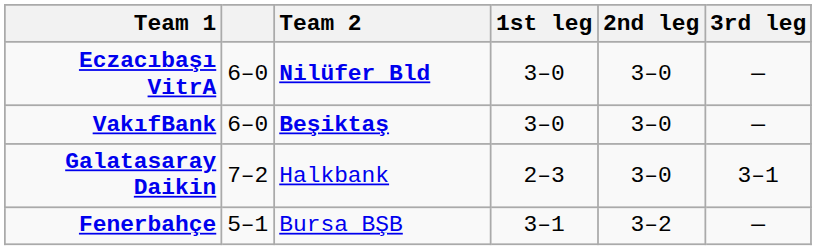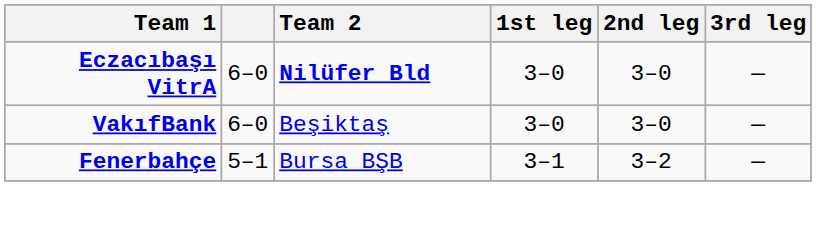VakıfBank | Team 2: bold -> normal
- row: Galatasaray Daikin | 7–2 | Halkbank | 2–3 | 3–0 | 3–1
